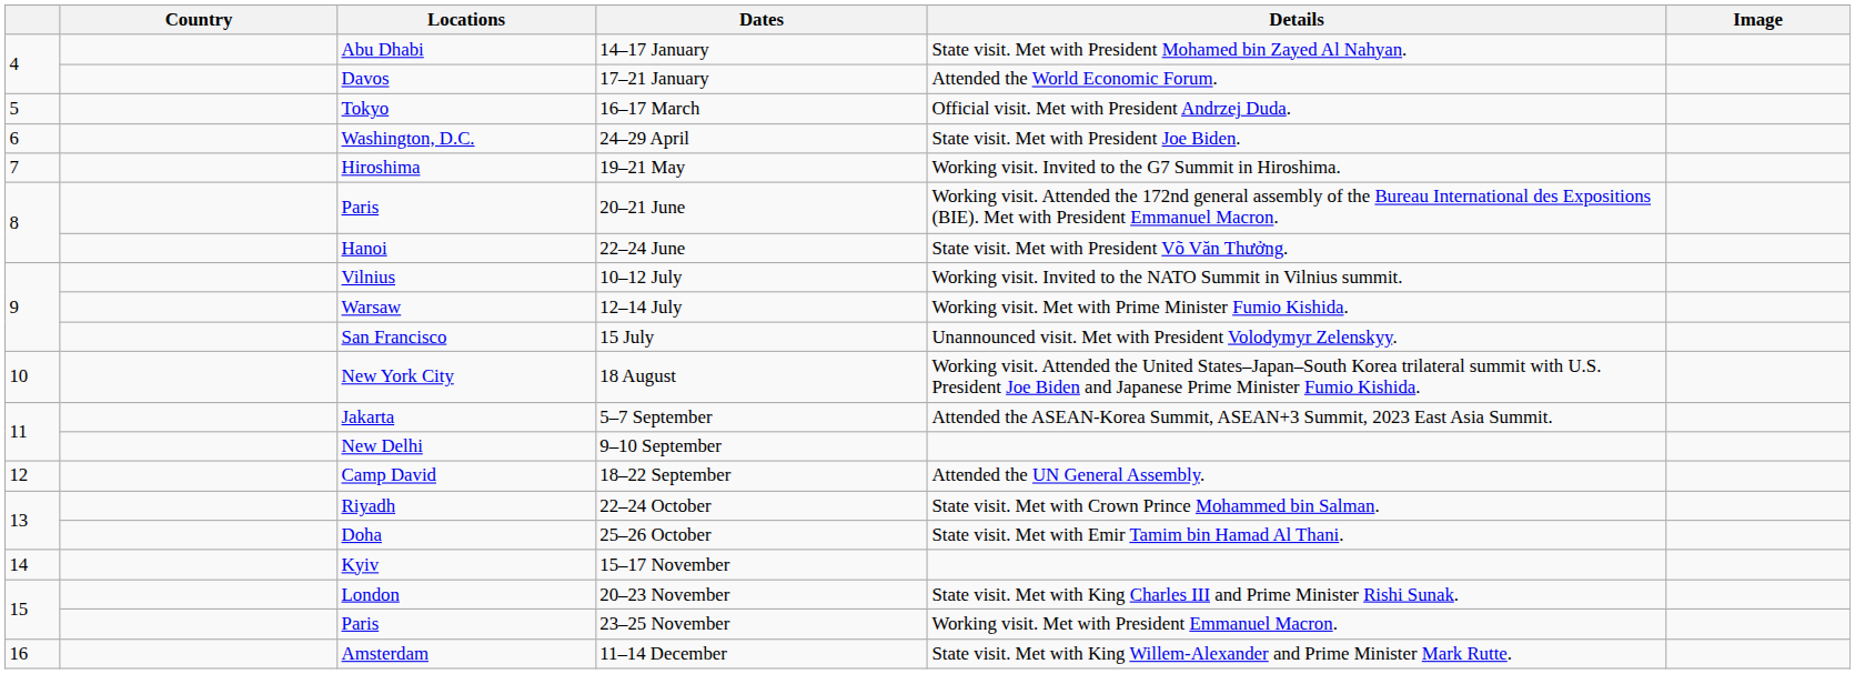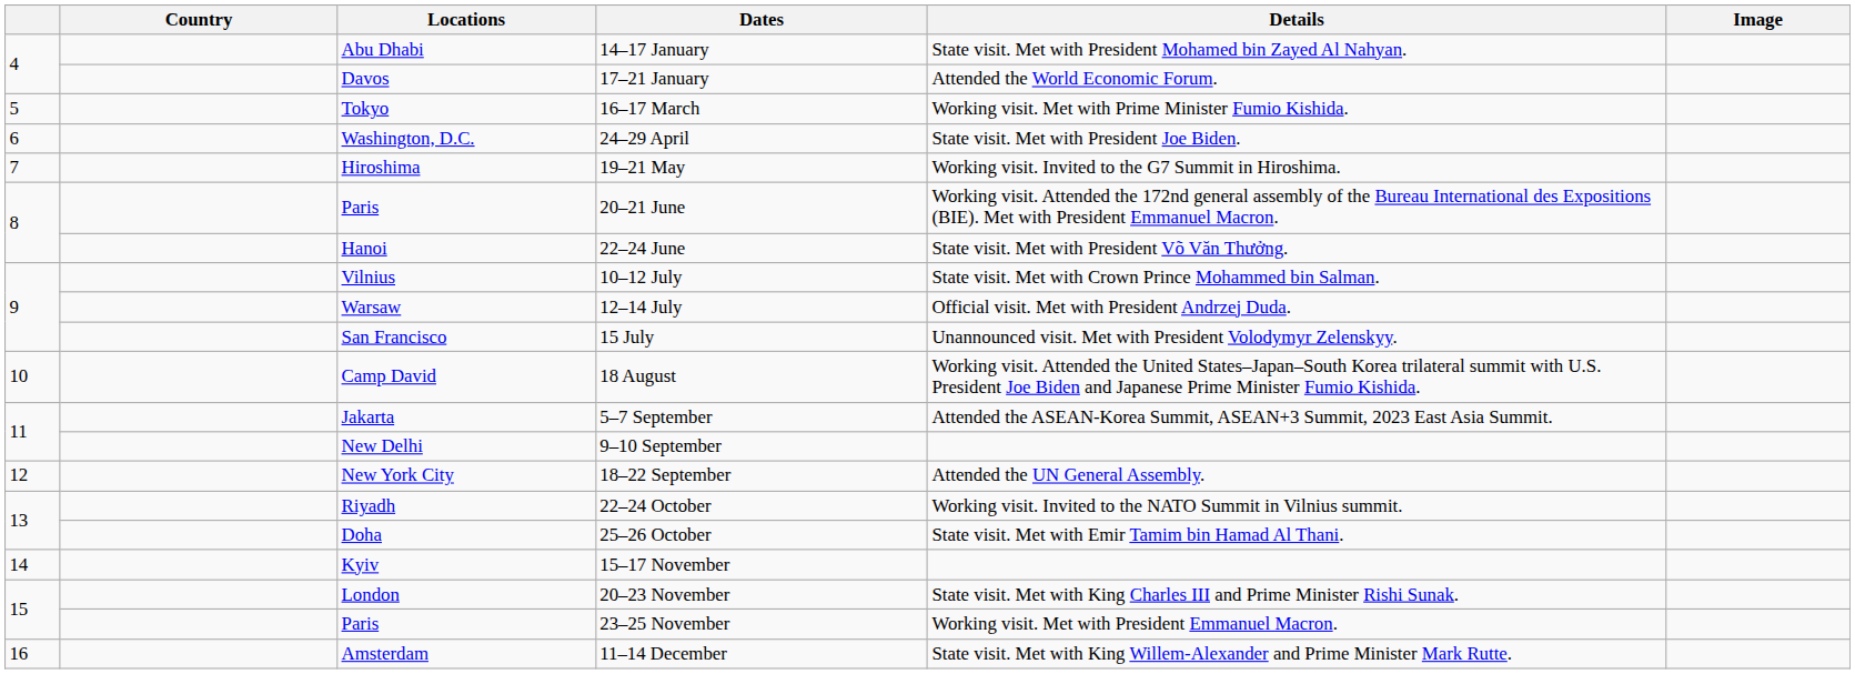16–17 March | Details: Official visit. Met with President Andrzej Duda. -> Working visit. Met with Prime Minister Fumio Kishida.
10–12 July | Details: Working visit. Invited to the NATO Summit in Vilnius summit. -> State visit. Met with Crown Prince Mohammed bin Salman.
12–14 July | Details: Working visit. Met with Prime Minister Fumio Kishida. -> Official visit. Met with President Andrzej Duda.
18 August | Locations: New York City -> Camp David
18–22 September | Locations: Camp David -> New York City
22–24 October | Details: State visit. Met with Crown Prince Mohammed bin Salman. -> Working visit. Invited to the NATO Summit in Vilnius summit.
